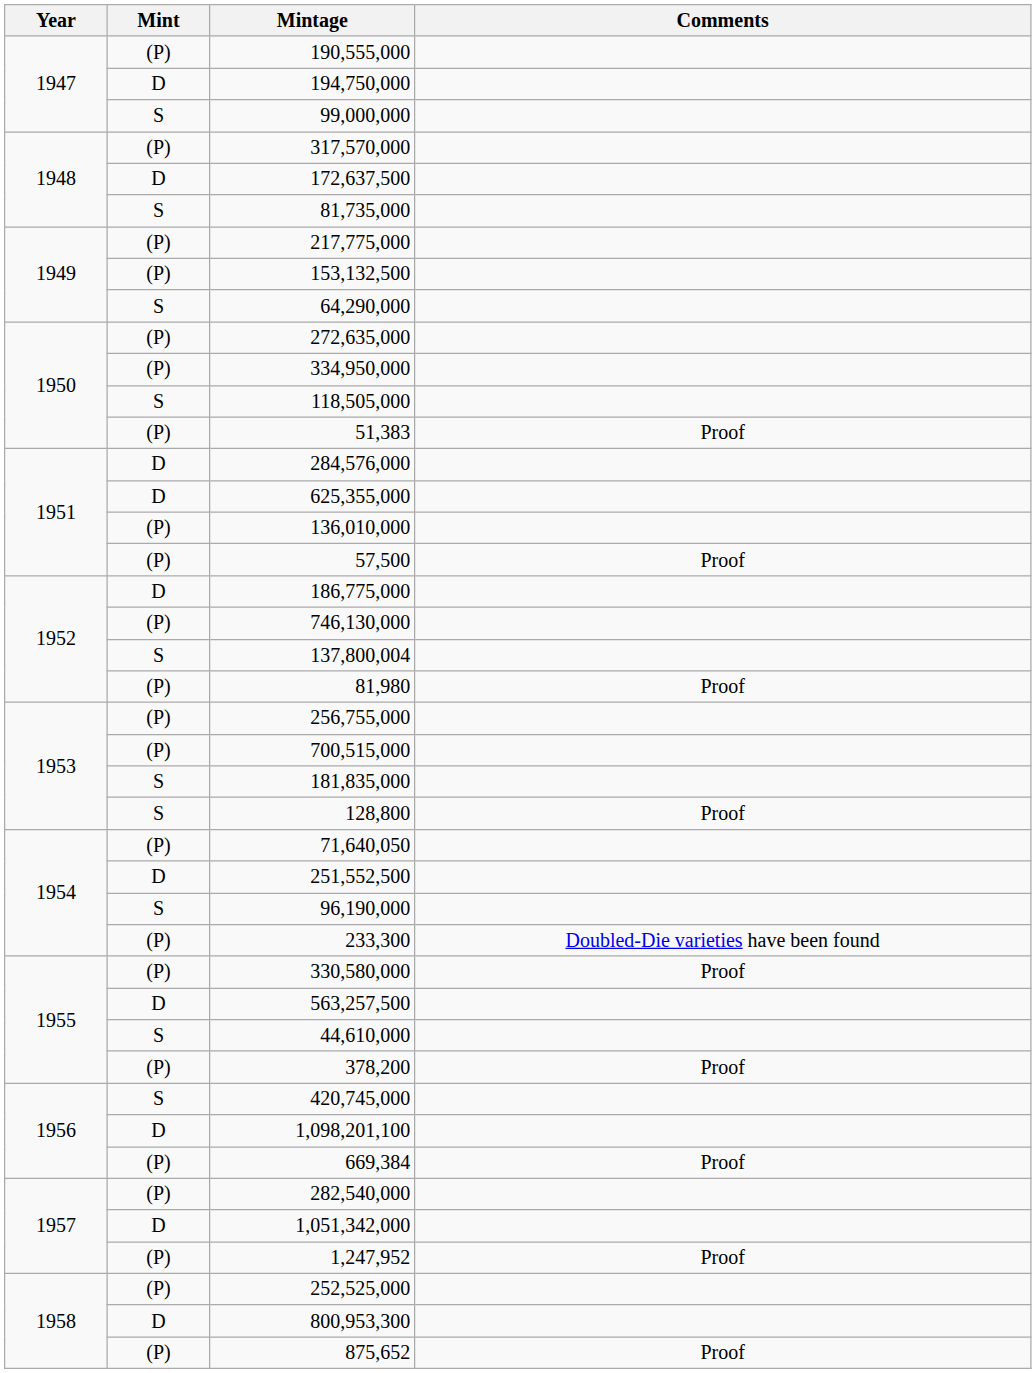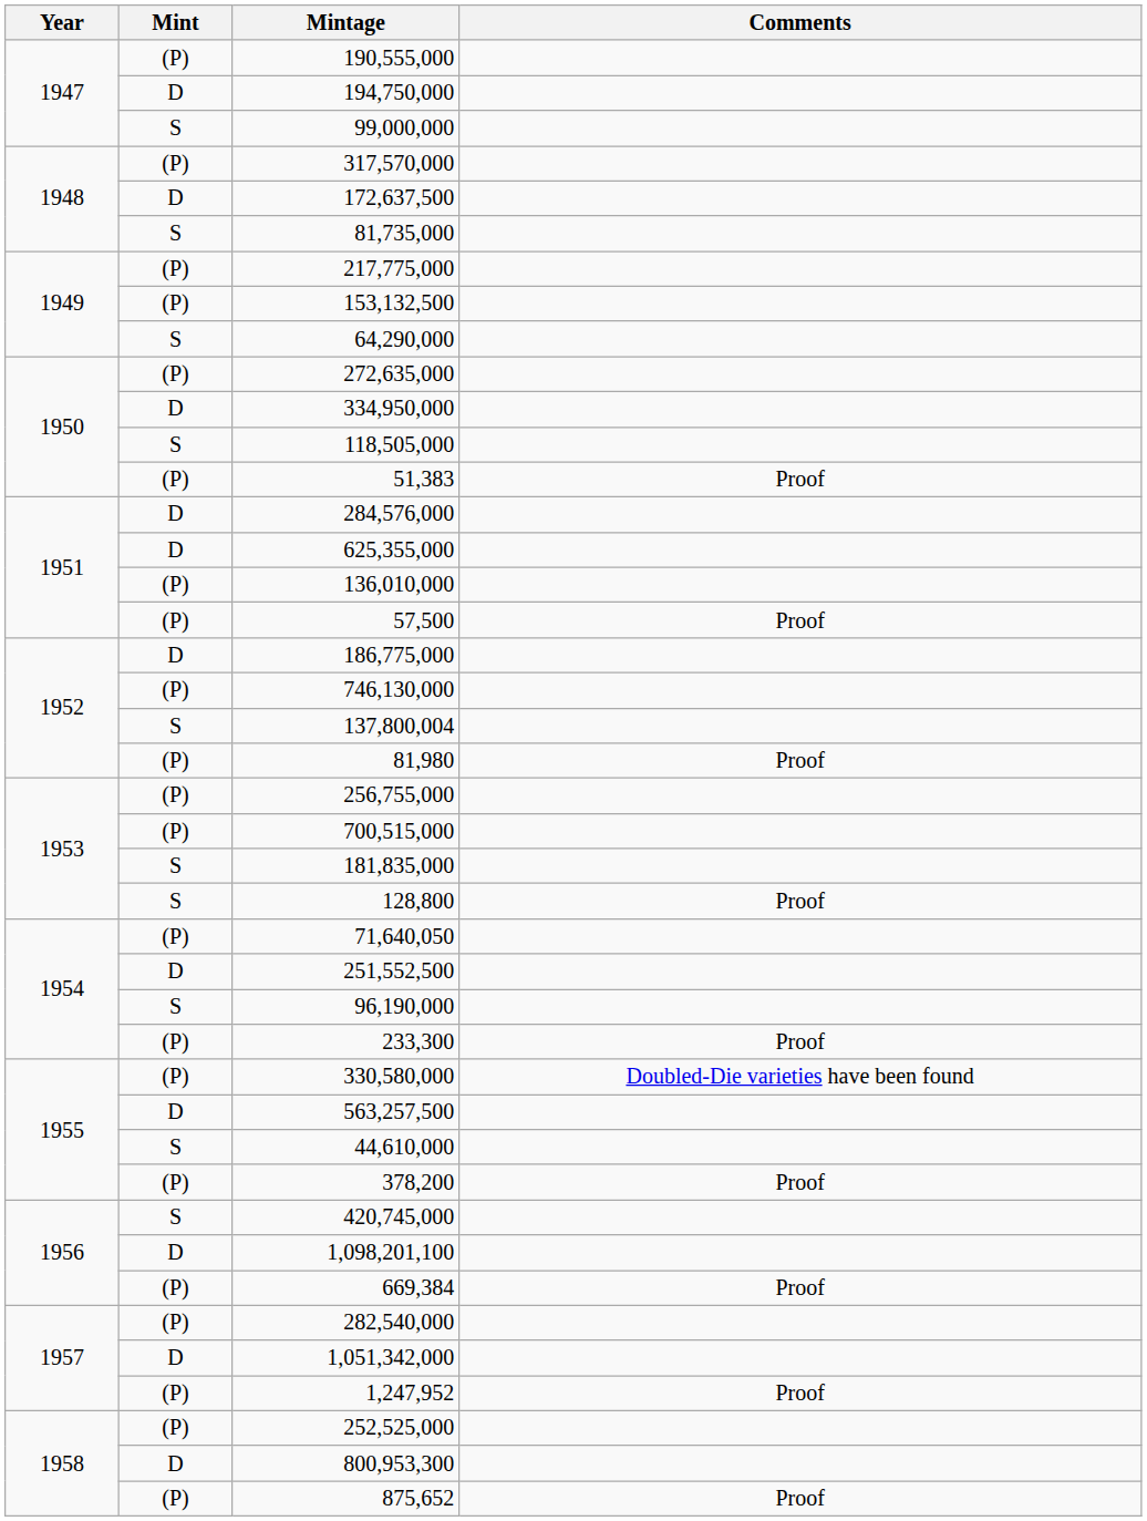334,950,000 | Mint: (P) -> D
233,300 | Comments: Doubled-Die varieties have been found -> Proof
330,580,000 | Comments: Proof -> Doubled-Die varieties have been found
